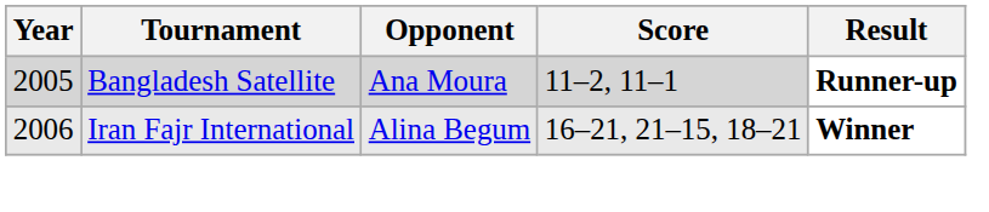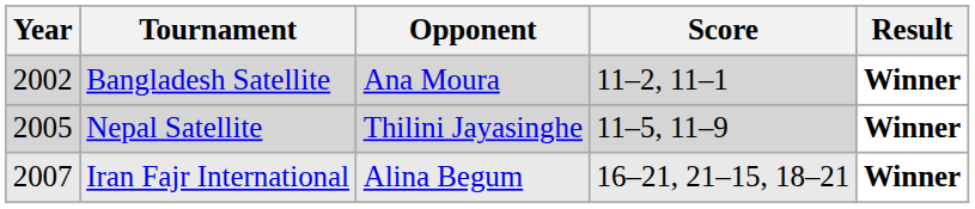Bangladesh Satellite | Year: 2005 -> 2002
Bangladesh Satellite | Result: Runner-up -> Winner
+ row: 2005 | Nepal Satellite | Thilini Jayasinghe | 11–5, 11–9 | Winner
Iran Fajr International | Year: 2006 -> 2007
